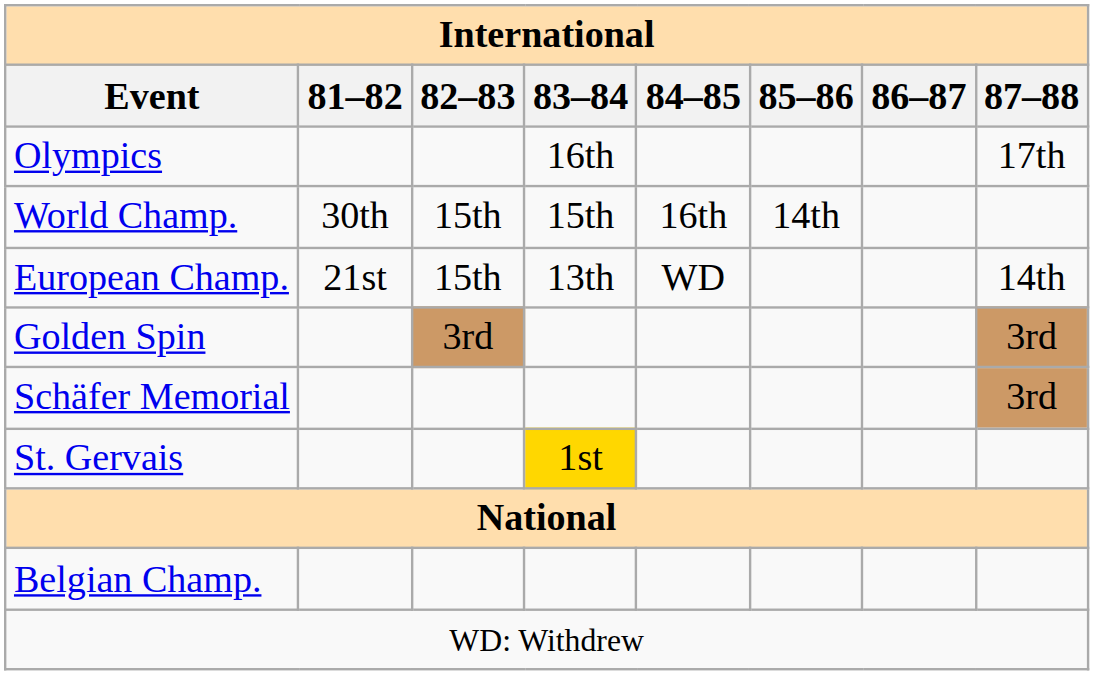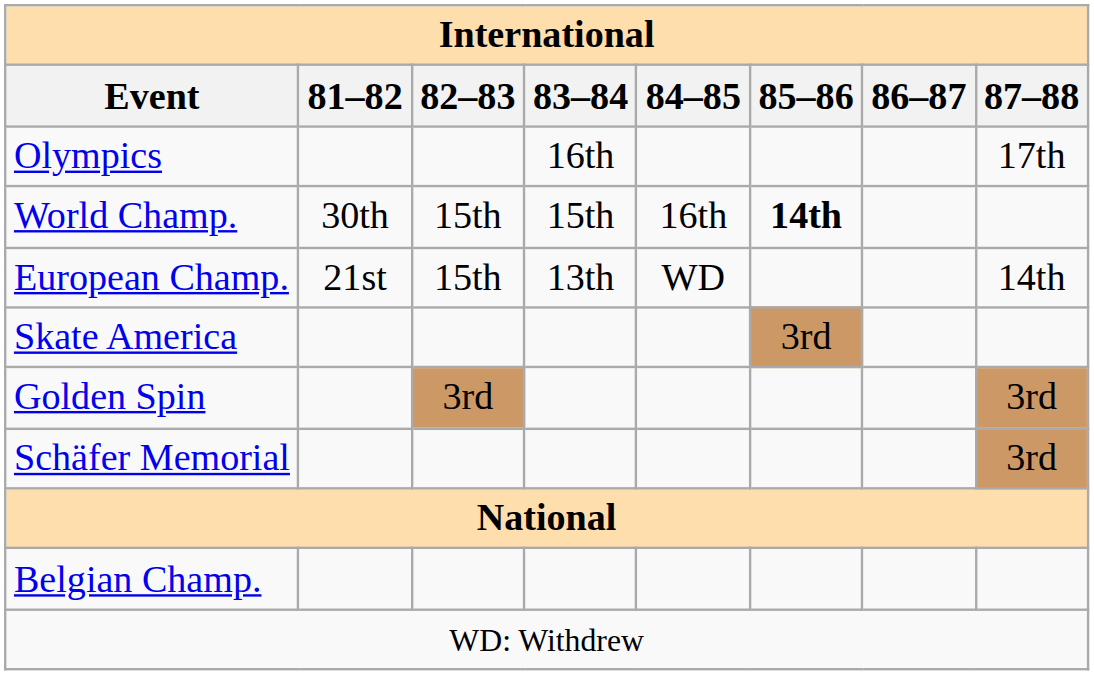World Champ. | 85–86: normal -> bold
+ row: Skate America | 3rd
- row: St. Gervais | 1st
